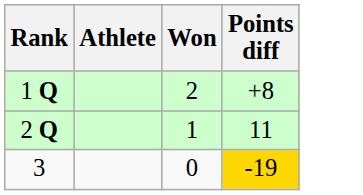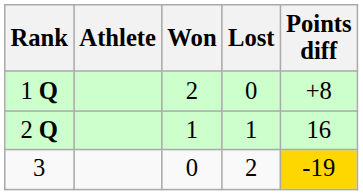+ column: Lost | 0 | 1 | 2
2 Q | Points diff: 11 -> 16
